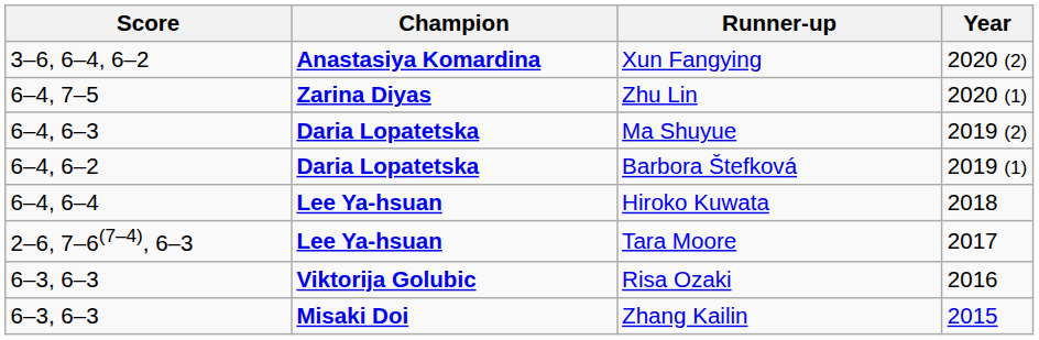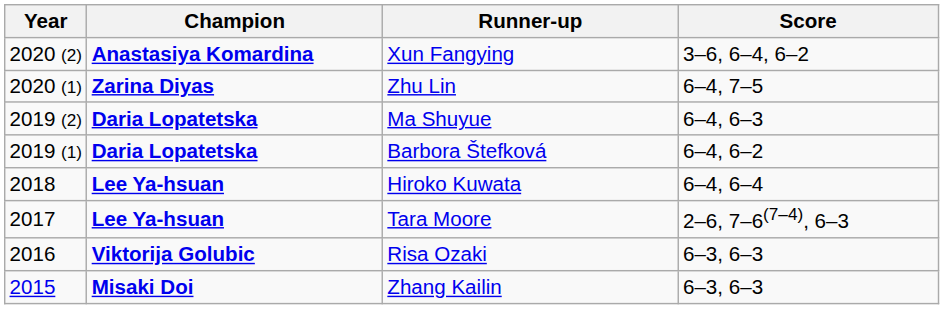columns swapped: Year <-> Score
